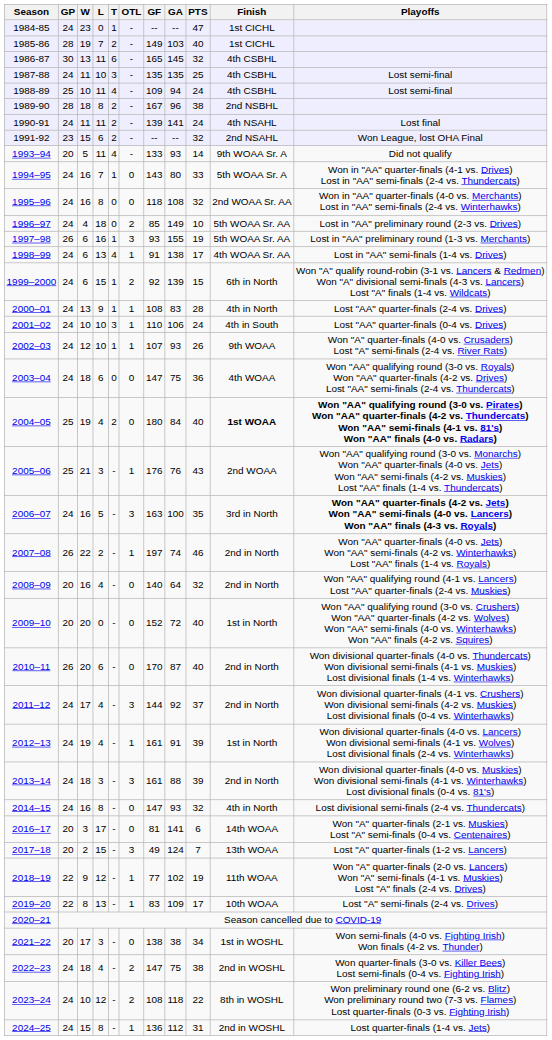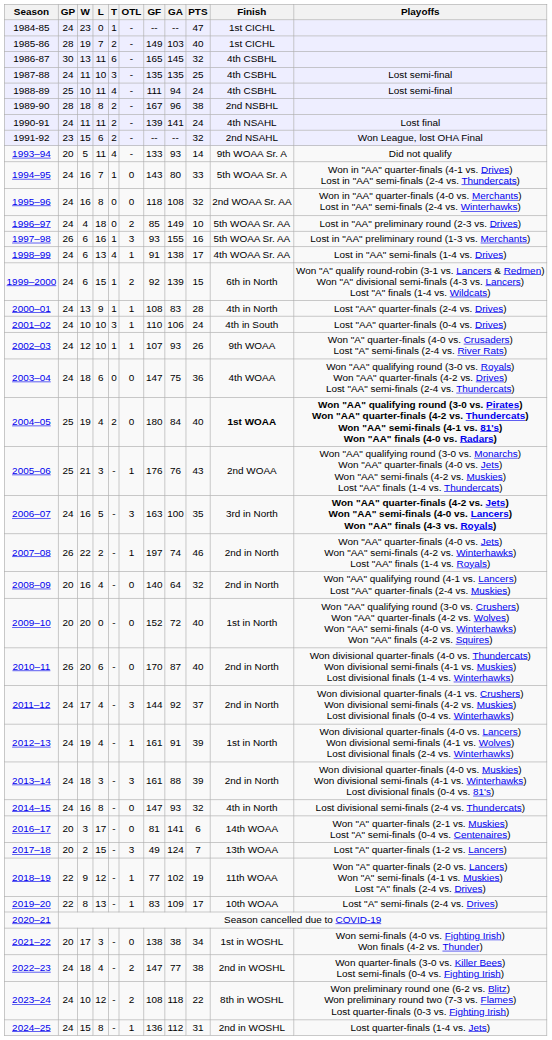1988-89 | GF: 109 -> 111
1997–98 | PTS: 19 -> 16
2022–23 | GA: 75 -> 77
